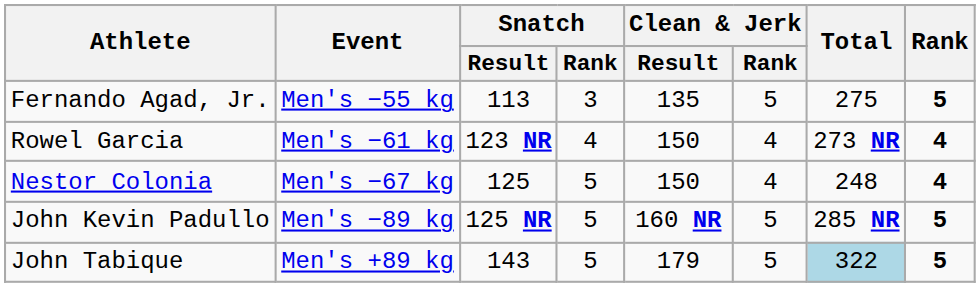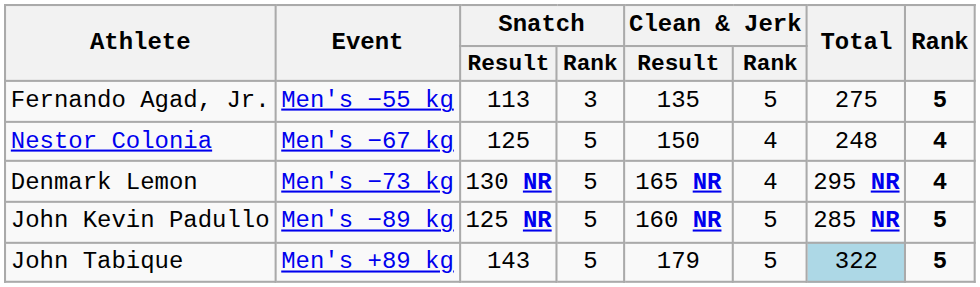- row: Rowel Garcia | Men's −61 kg | 123 NR | 4 | 150 | 4 | 273 NR | 4
+ row: Denmark Lemon | Men's −73 kg | 130 NR | 5 | 165 NR | 4 | 295 NR | 4
